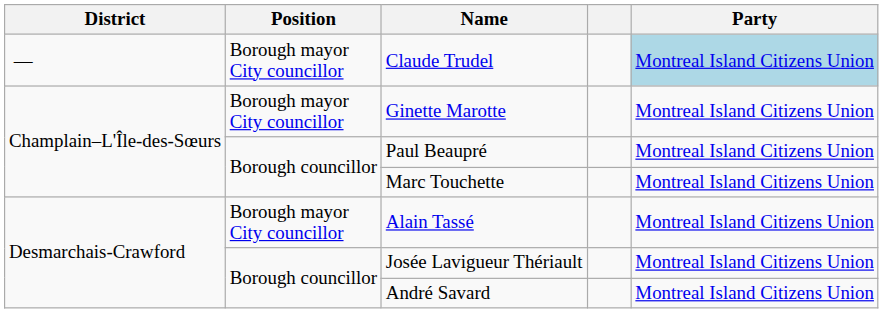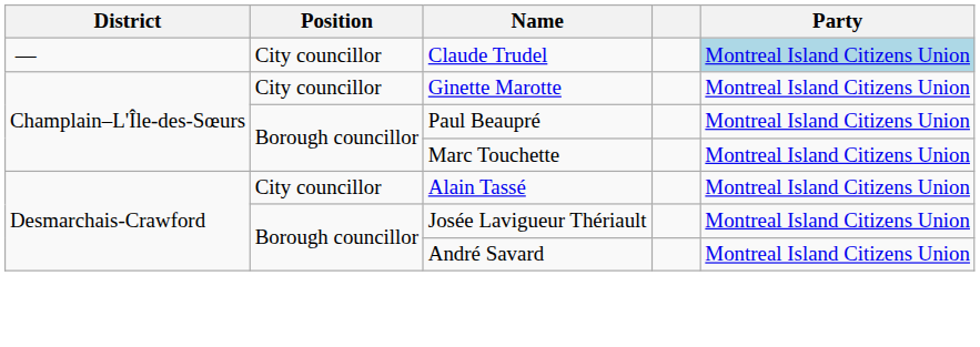Claude Trudel | Position: Borough mayor City councillor -> City councillor
Ginette Marotte | Position: Borough mayor City councillor -> City councillor
Alain Tassé | Position: Borough mayor City councillor -> City councillor
